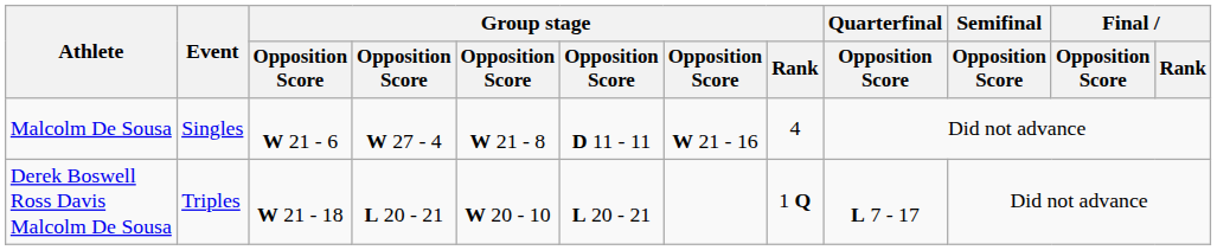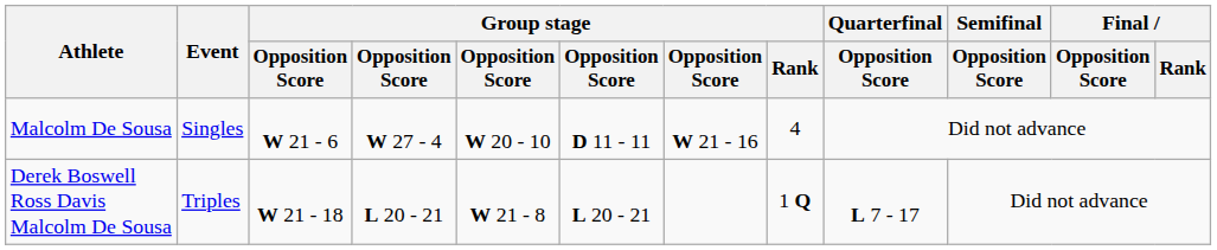Malcolm De Sousa | column 5: W 21 - 8 -> W 20 - 10
Derek Boswell Ross Davis Malcolm De Sousa | column 5: W 20 - 10 -> W 21 - 8
